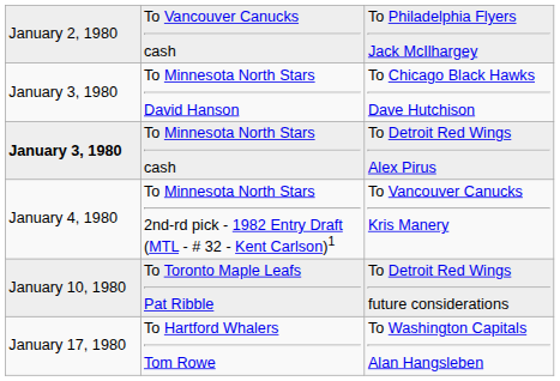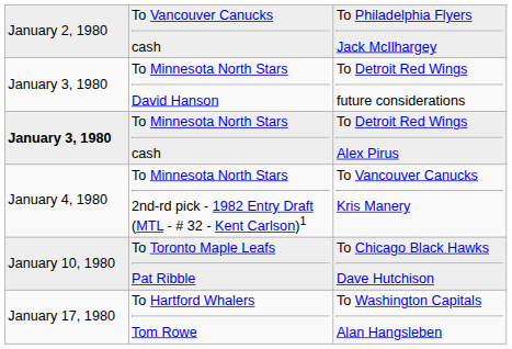To Minnesota North Stars David Hanson | column 3: To Chicago Black Hawks Dave Hutchison -> To Detroit Red Wings future considerations
To Toronto Maple Leafs Pat Ribble | column 3: To Detroit Red Wings future considerations -> To Chicago Black Hawks Dave Hutchison
